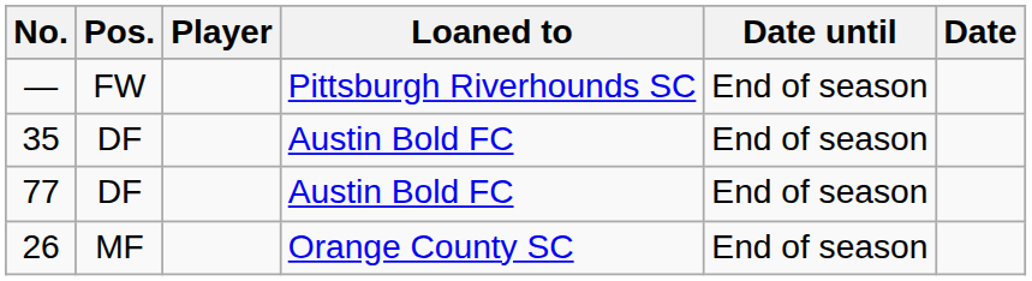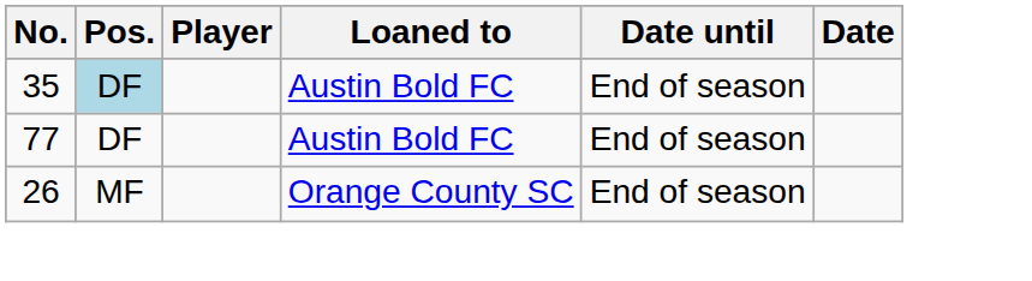- row: — | FW | Pittsburgh Riverhounds SC | End of season
35 | Pos.: no background -> lightblue background
